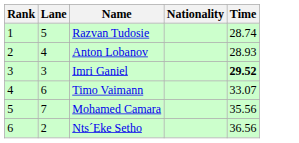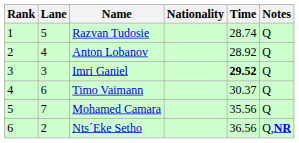+ column: Notes | Q | Q | Q | Q | Q | Q,NR
Anton Lobanov | Time: 28.93 -> 28.92
Timo Vaimann | Time: 33.07 -> 30.37
